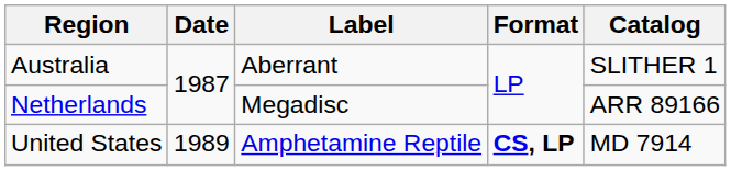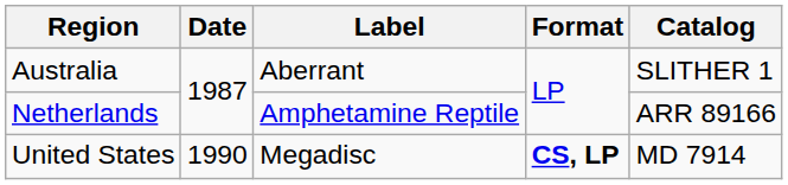Netherlands | Label: Megadisc -> Amphetamine Reptile
United States | Date: 1989 -> 1990
United States | Label: Amphetamine Reptile -> Megadisc
